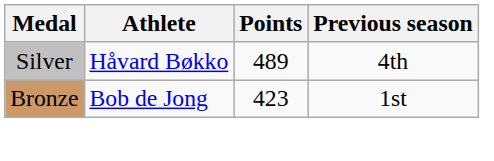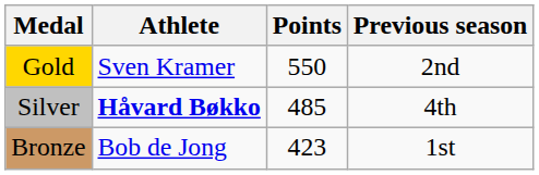+ row: Gold | Sven Kramer | 550 | 2nd
Silver | Athlete: normal -> bold
Silver | Points: 489 -> 485
